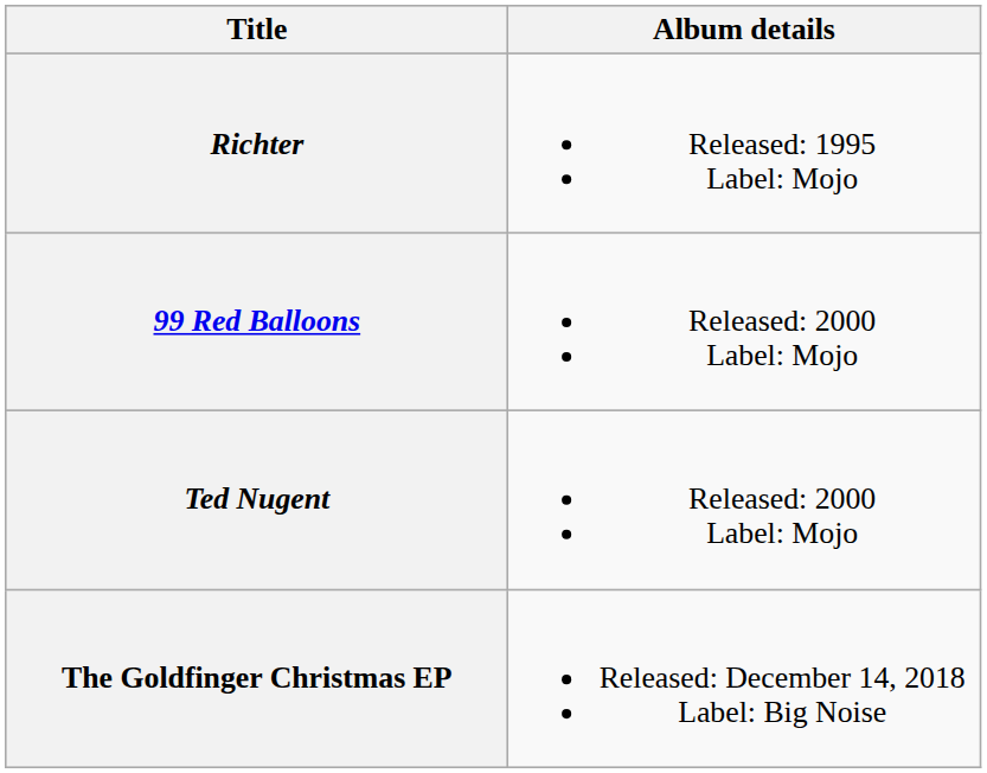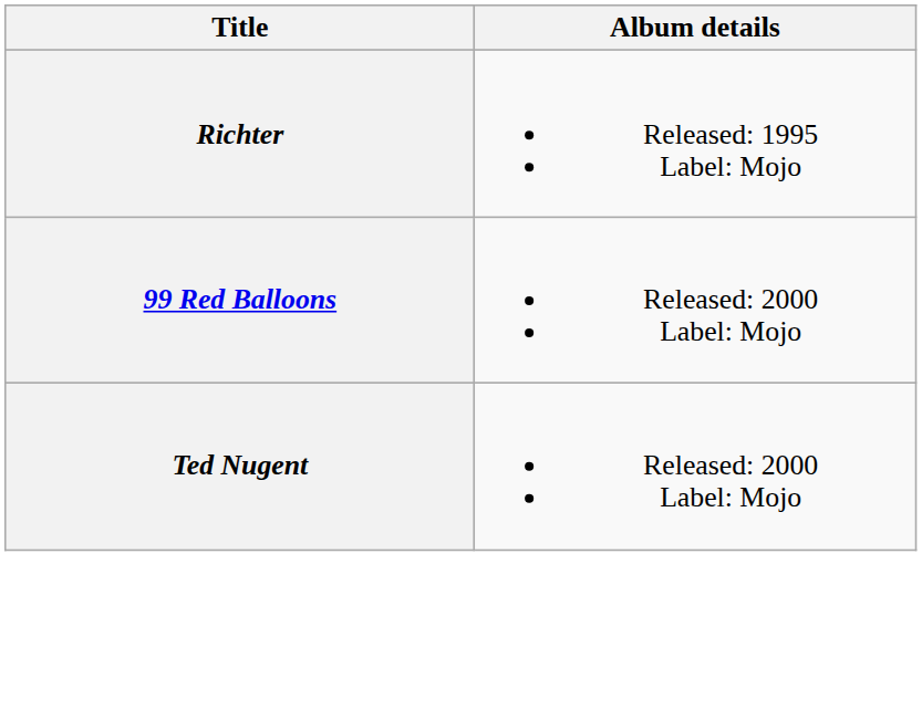- row: The Goldfinger Christmas EP | Released: December 14, 2018 Label: Big Noise
